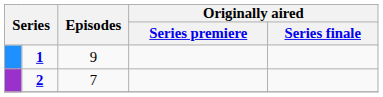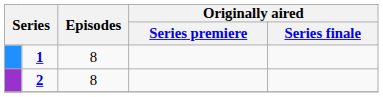1 | Episodes: 9 -> 8
2 | Episodes: 7 -> 8
